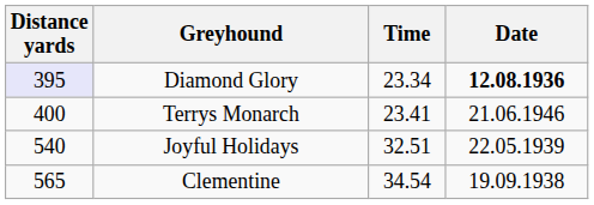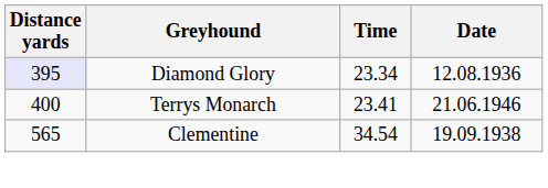Diamond Glory | Date: bold -> normal
- row: 540 | Joyful Holidays | 32.51 | 22.05.1939
